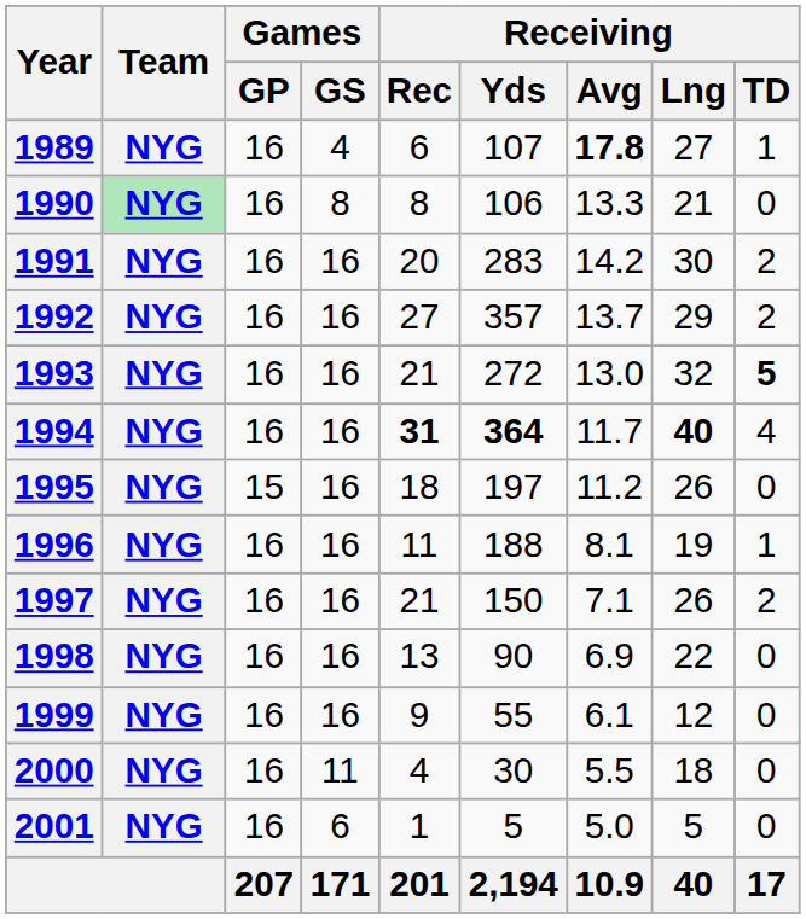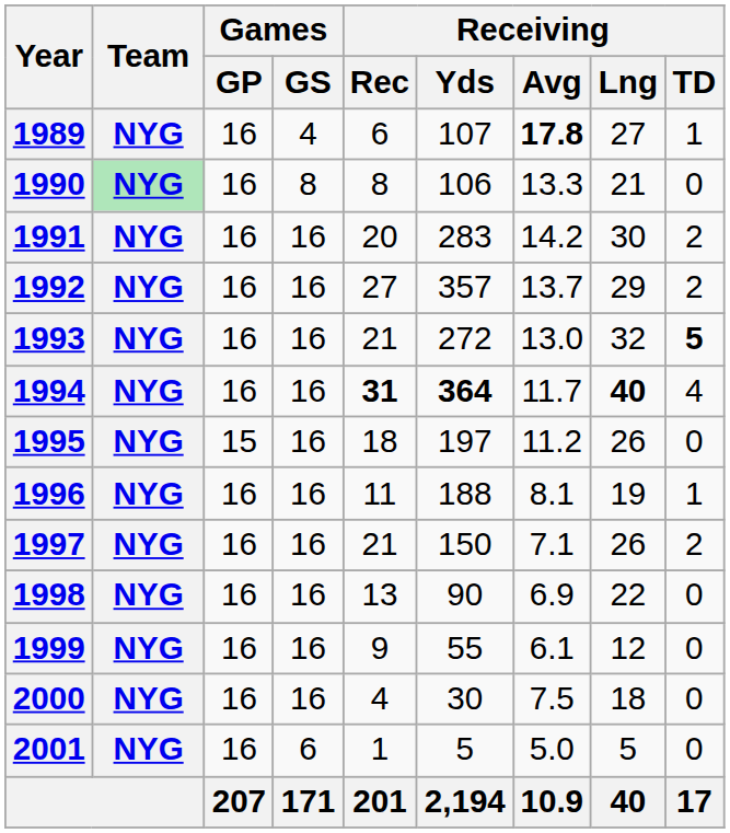2000 | Games / GS: 11 -> 16
2000 | Receiving / Avg: 5.5 -> 7.5
